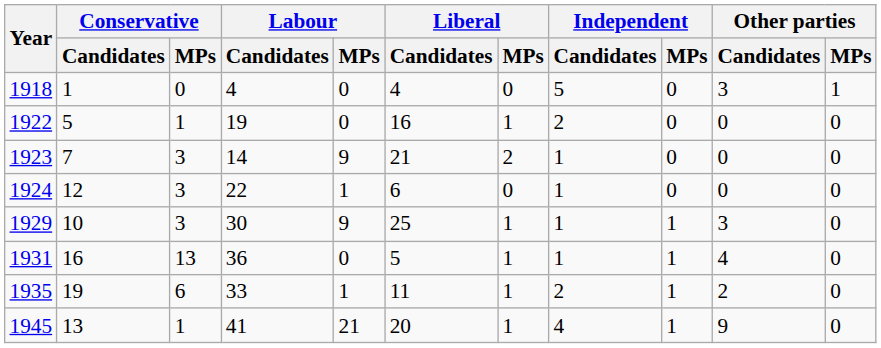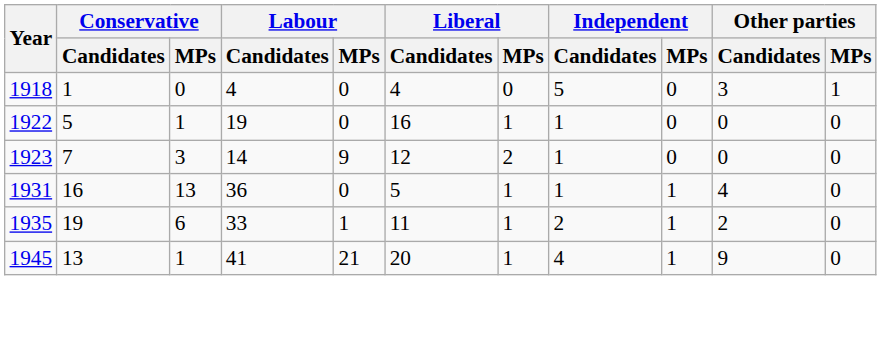1922 | Independent / Candidates: 2 -> 1
1923 | Liberal / Candidates: 21 -> 12
- row: 1924 | 12 | 3 | 22 | 1 | 6 | 0 | 1 | 0 | 0 | 0
- row: 1929 | 10 | 3 | 30 | 9 | 25 | 1 | 1 | 1 | 3 | 0
